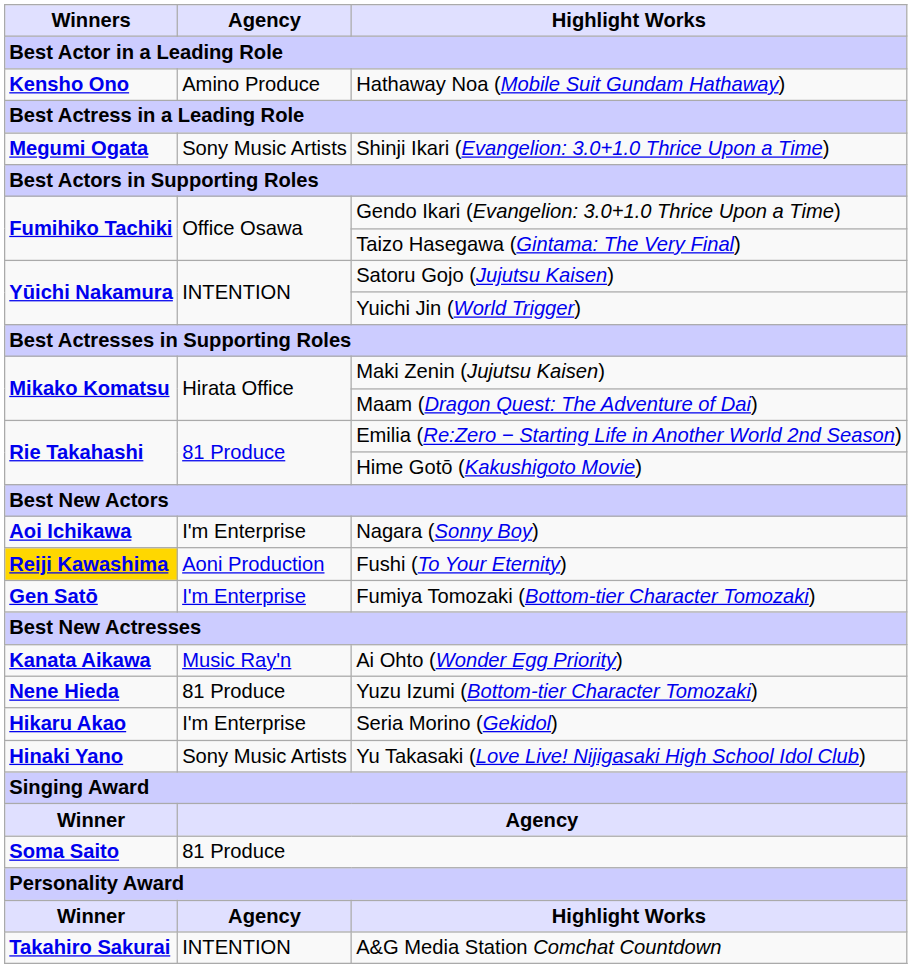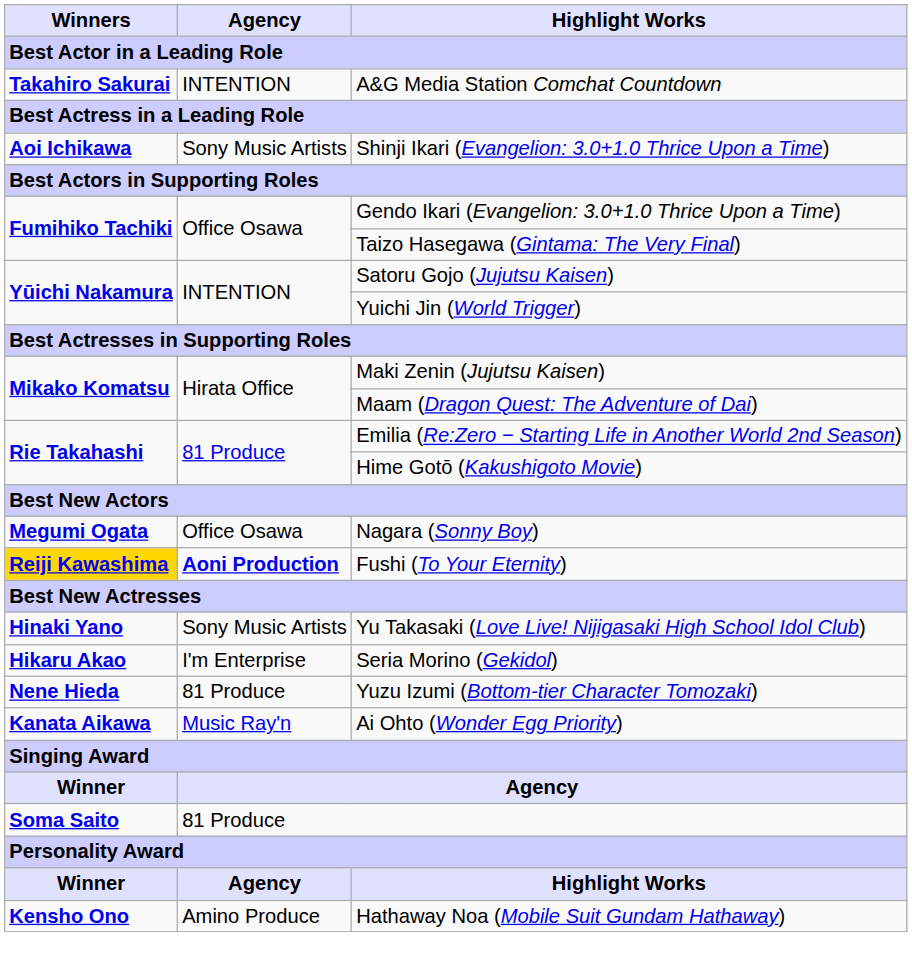rows swapped: Hathaway Noa (Mobile Suit Gundam Hathaway) <-> A&G Media Station Comchat Countdown
Shinji Ikari (Evangelion: 3.0+1.0 Thrice Upon a Time) | Winners: Megumi Ogata -> Aoi Ichikawa
Nagara (Sonny Boy) | Winners: Aoi Ichikawa -> Megumi Ogata
Nagara (Sonny Boy) | Agency: I'm Enterprise -> Office Osawa
Fushi (To Your Eternity) | Agency: normal -> bold
- row: Gen Satō | I'm Enterprise | Fumiya Tomozaki (Bottom-tier Character Tomozaki)
rows swapped: Ai Ohto (Wonder Egg Priority) <-> Yu Takasaki (Love Live! Nijigasaki High School Idol Club)
rows swapped: Seria Morino (Gekidol) <-> Yuzu Izumi (Bottom-tier Character Tomozaki)
